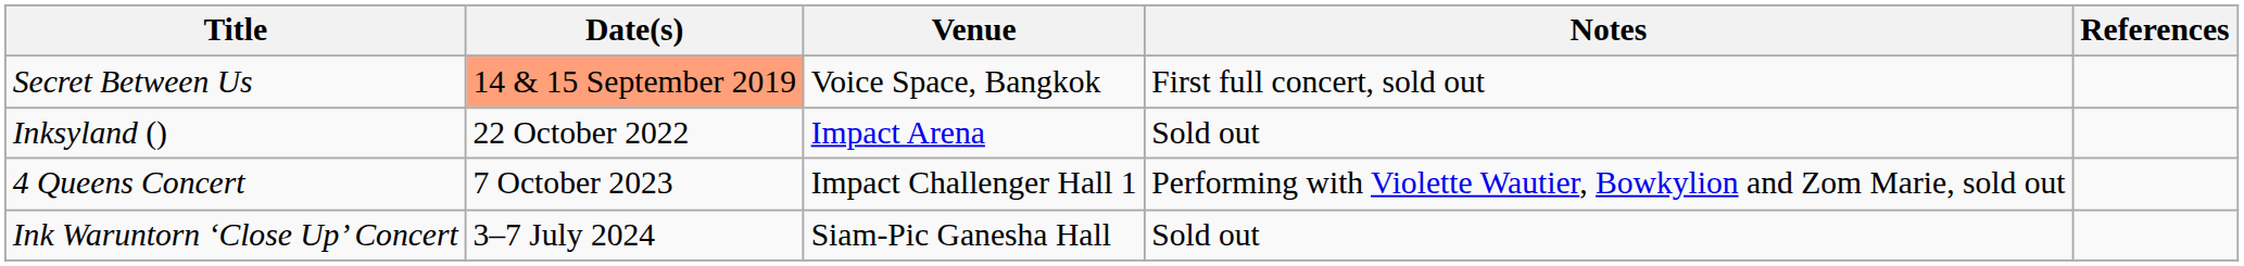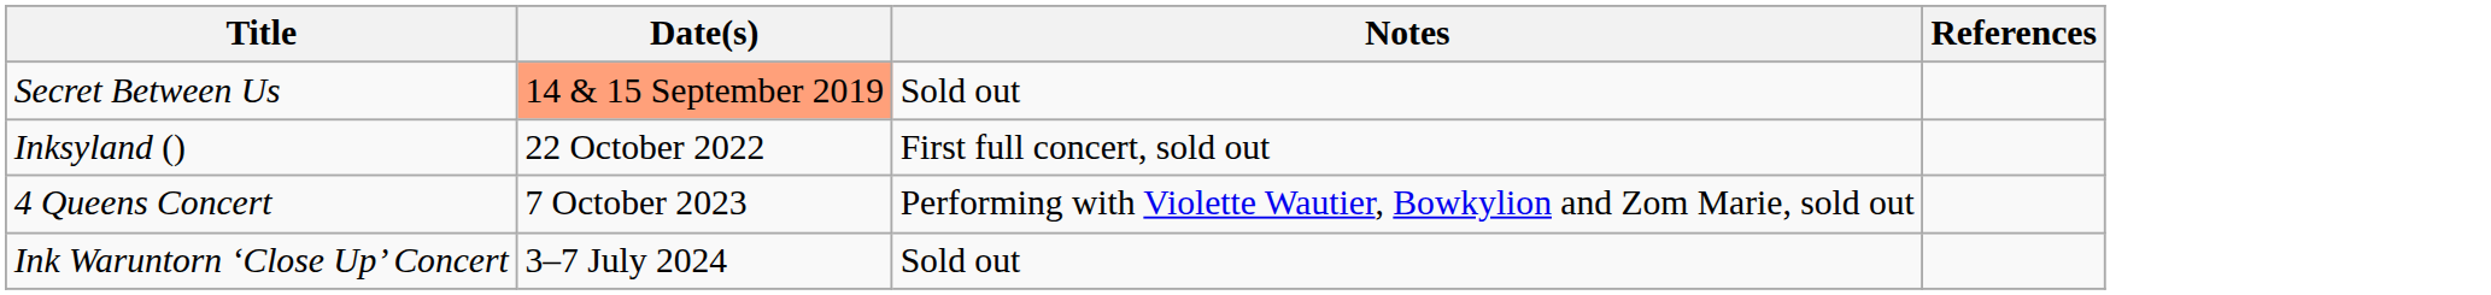- column: Venue | Voice Space, Bangkok | Impact Arena | Impact Challenger Hall 1 | Siam-Pic Ganesha Hall
Secret Between Us | Notes: First full concert, sold out -> Sold out
Inksyland () | Notes: Sold out -> First full concert, sold out
